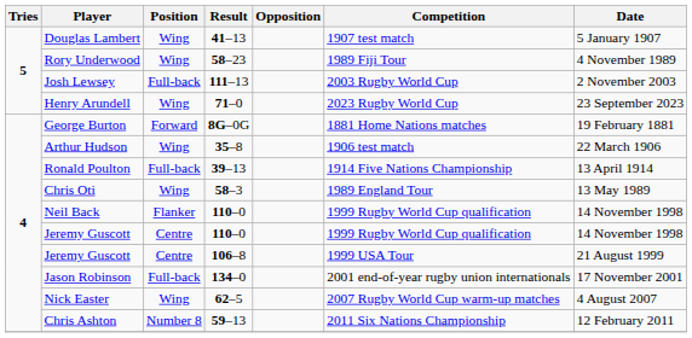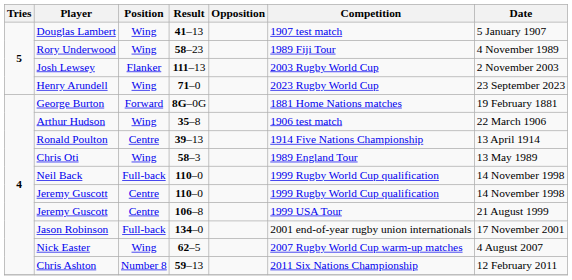Josh Lewsey | Position: Full-back -> Flanker
Ronald Poulton | Position: Full-back -> Centre
Neil Back | Position: Flanker -> Full-back
